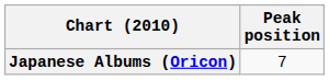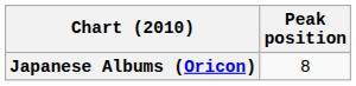Japanese Albums (Oricon) | Peak position: 7 -> 8
